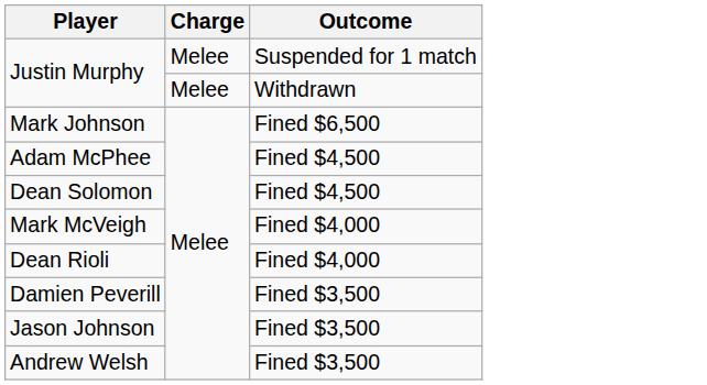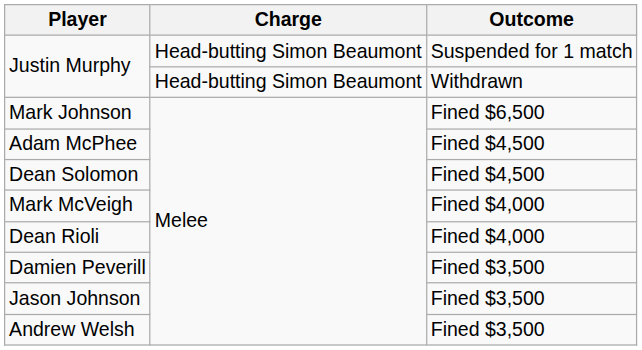Justin Murphy / Suspended for 1 match | Charge: Melee -> Head-butting Simon Beaumont
Justin Murphy / Withdrawn | Charge: Melee -> Head-butting Simon Beaumont
